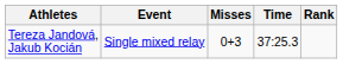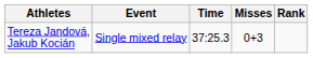columns swapped: Time <-> Misses
